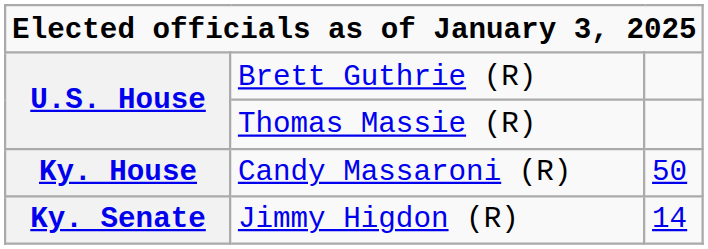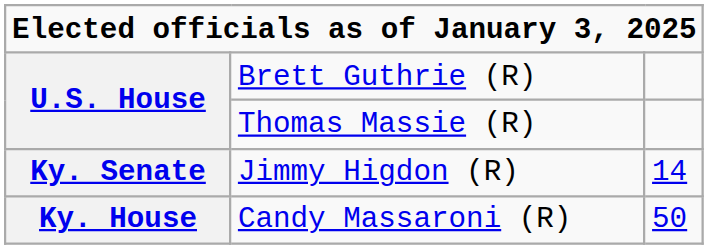rows swapped: Jimmy Higdon (R) <-> Candy Massaroni (R)
